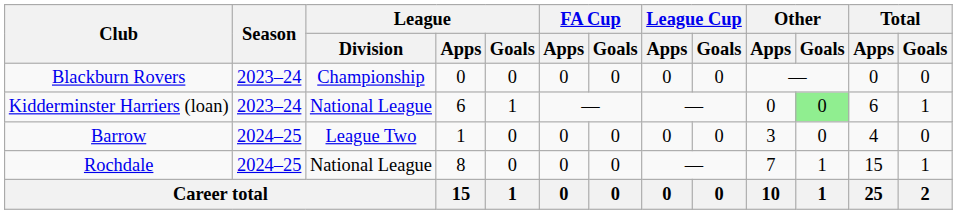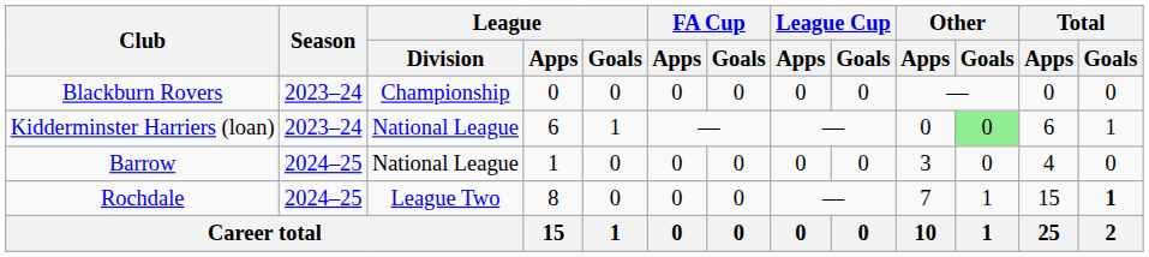Barrow | League / Division: League Two -> National League
Rochdale | League / Division: National League -> League Two
Rochdale | Total / Goals: normal -> bold
